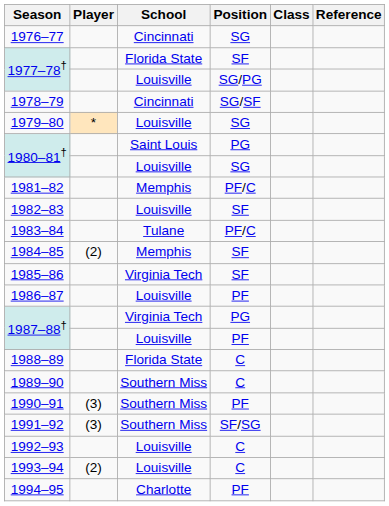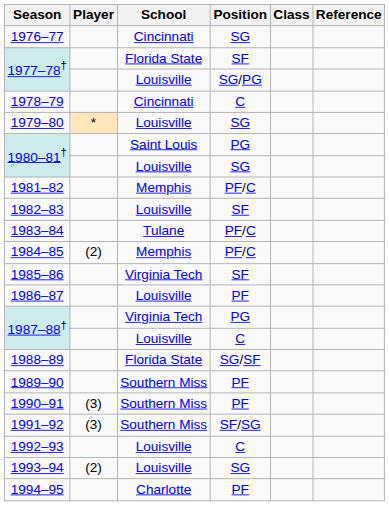1978–79 | Position: SG/SF -> C
1984–85 | Position: SF -> PF/C
1987–88† / Louisville | Position: PF -> C
1988–89 | Position: C -> SG/SF
1989–90 | Position: C -> PF
1993–94 | Position: C -> SG
